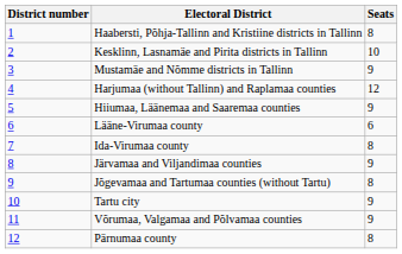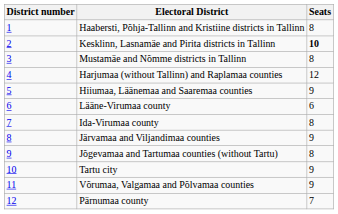Kesklinn, Lasnamäe and Pirita districts in Tallinn | Seats: normal -> bold
Mustamäe and Nõmme districts in Tallinn | Seats: 9 -> 8
Pärnumaa county | Seats: 8 -> 7
